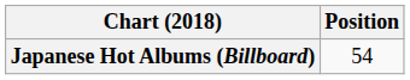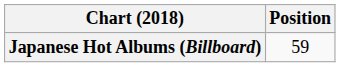Japanese Hot Albums (Billboard) | Position: 54 -> 59
